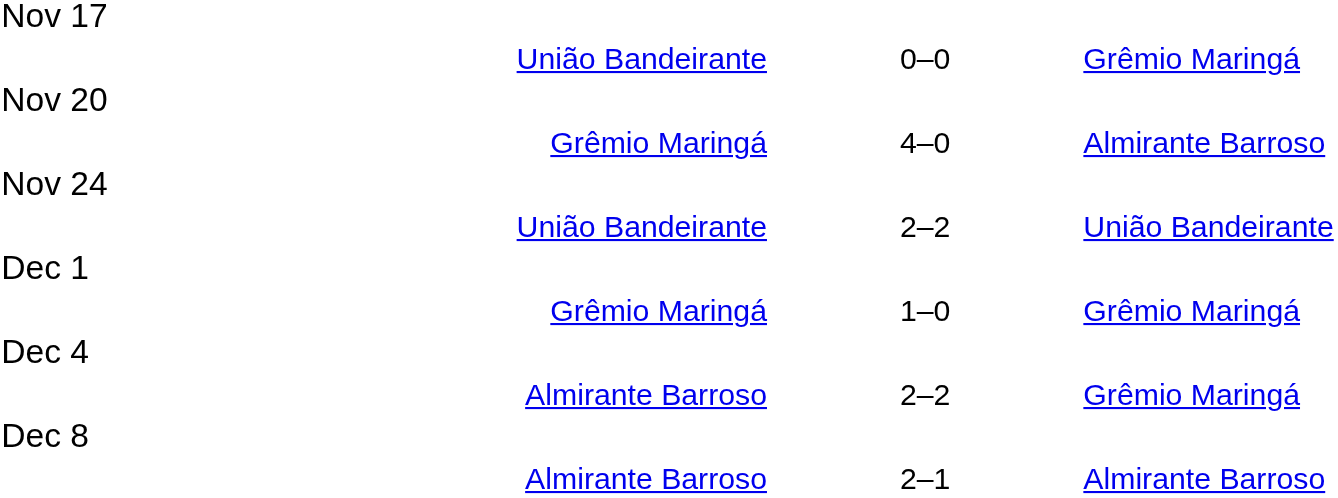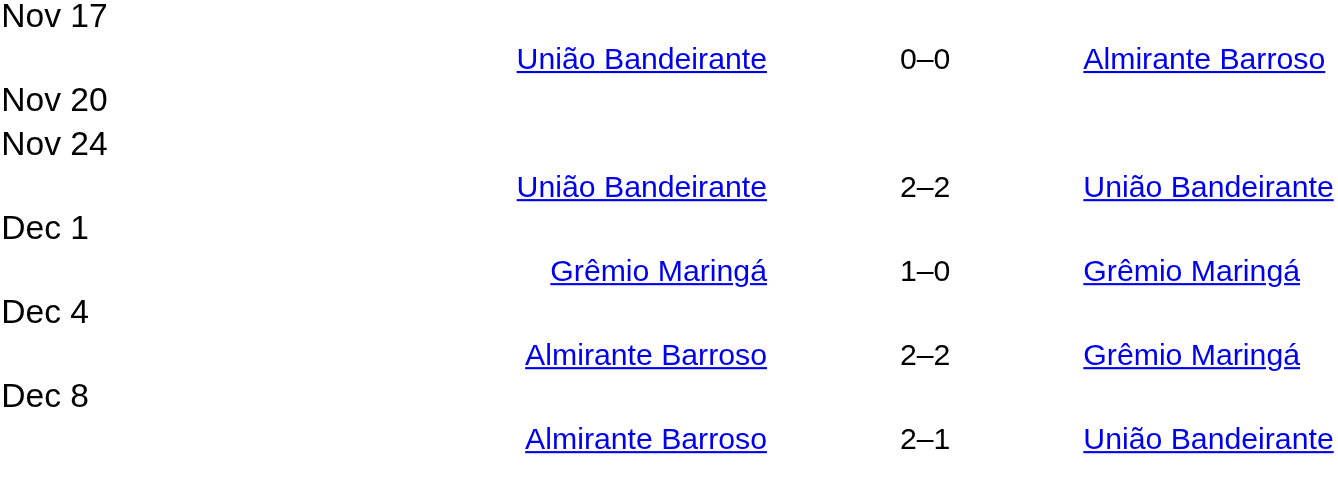União Bandeirante / 0–0 | column 3: Grêmio Maringá -> Almirante Barroso
- row: Grêmio Maringá | 4–0 | Almirante Barroso
Almirante Barroso / 2–1 | column 3: Almirante Barroso -> União Bandeirante
